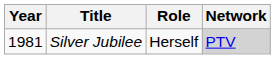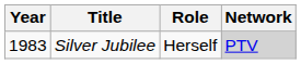Silver Jubilee | Year: 1981 -> 1983
